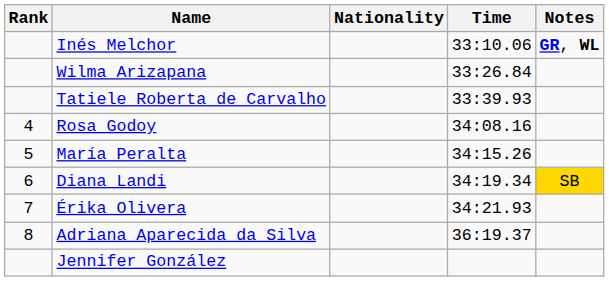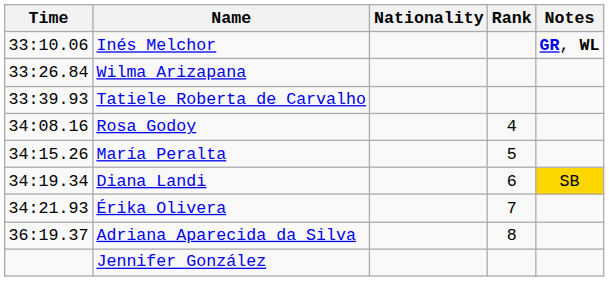columns swapped: Rank <-> Time
